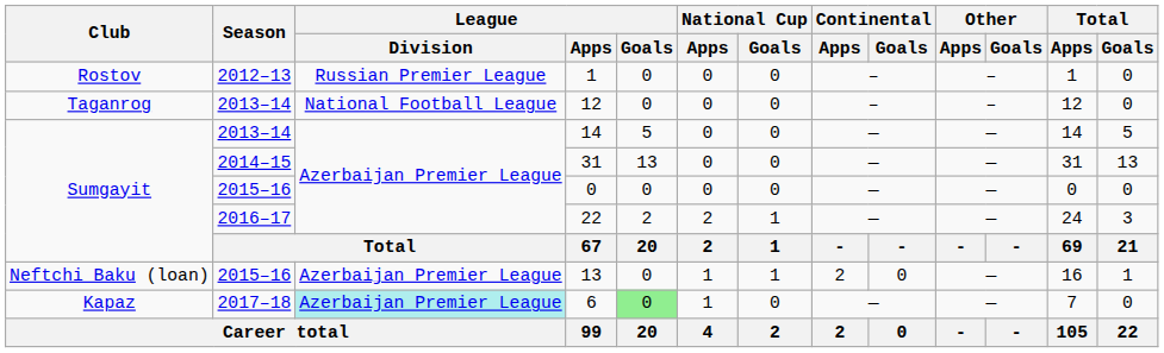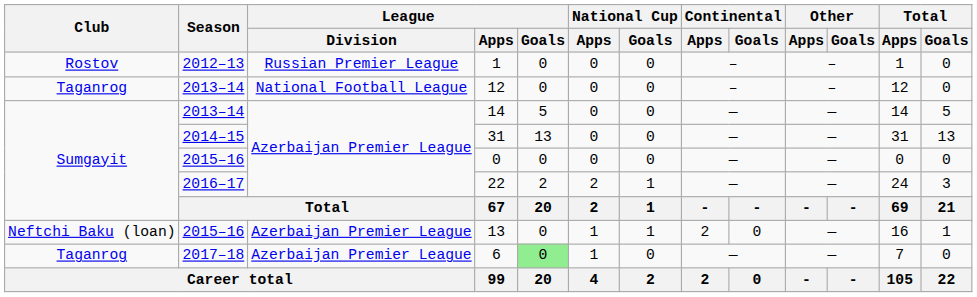6 | Club: Kapaz -> Taganrog
6 | League / Division: paleturquoise background -> no background
